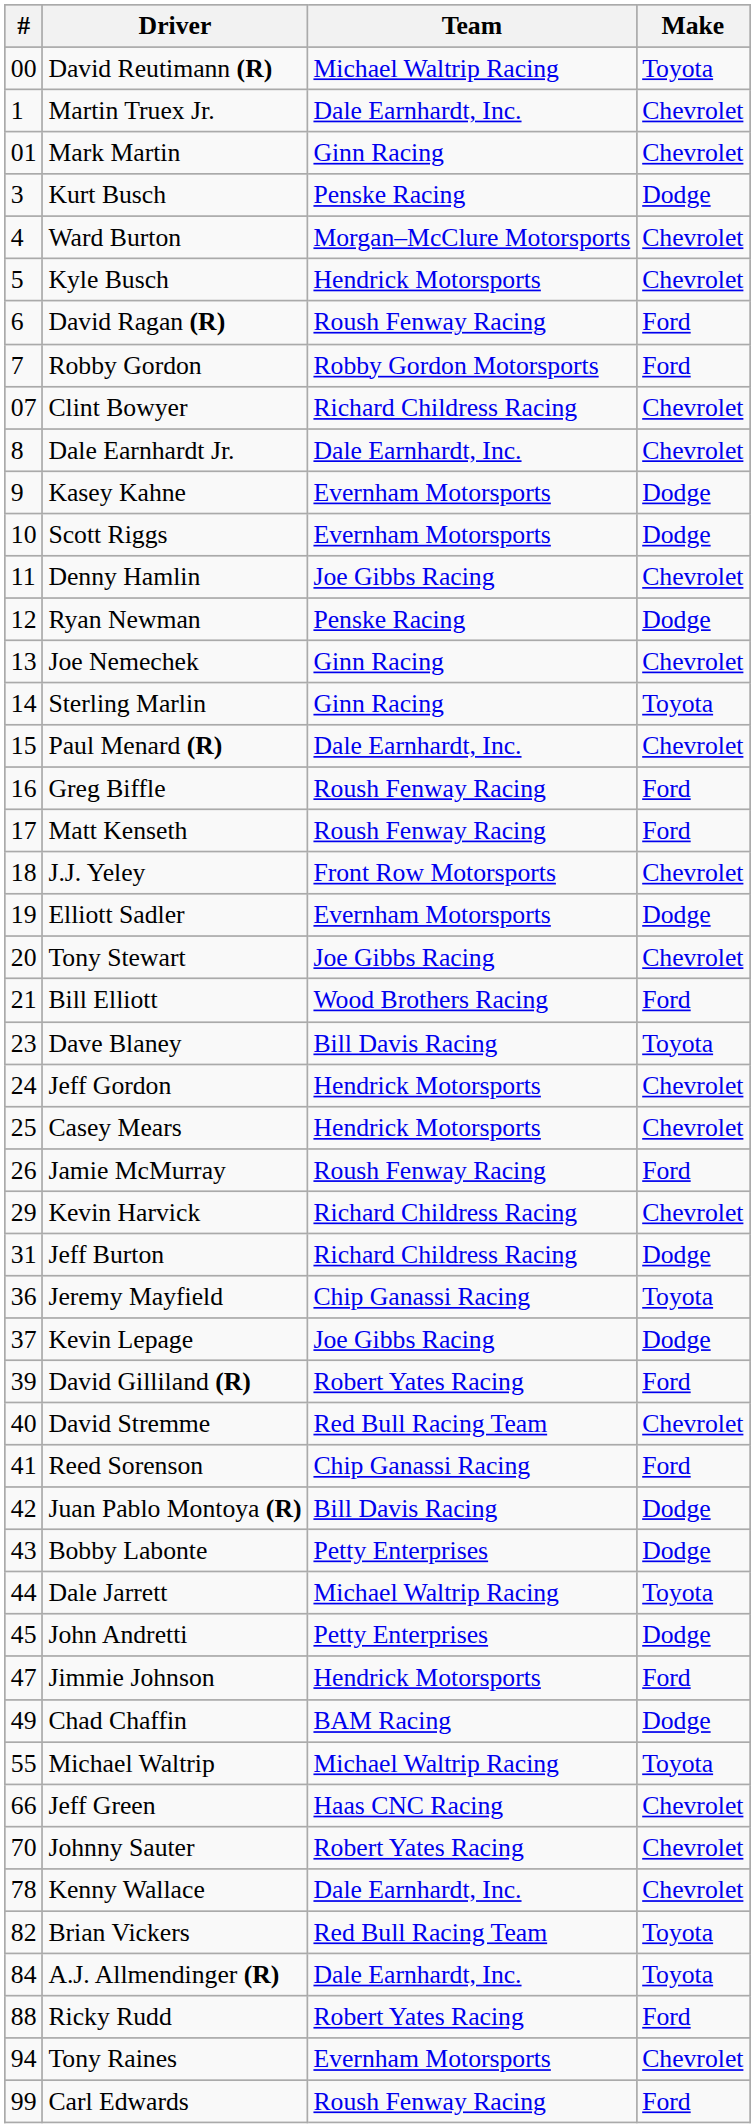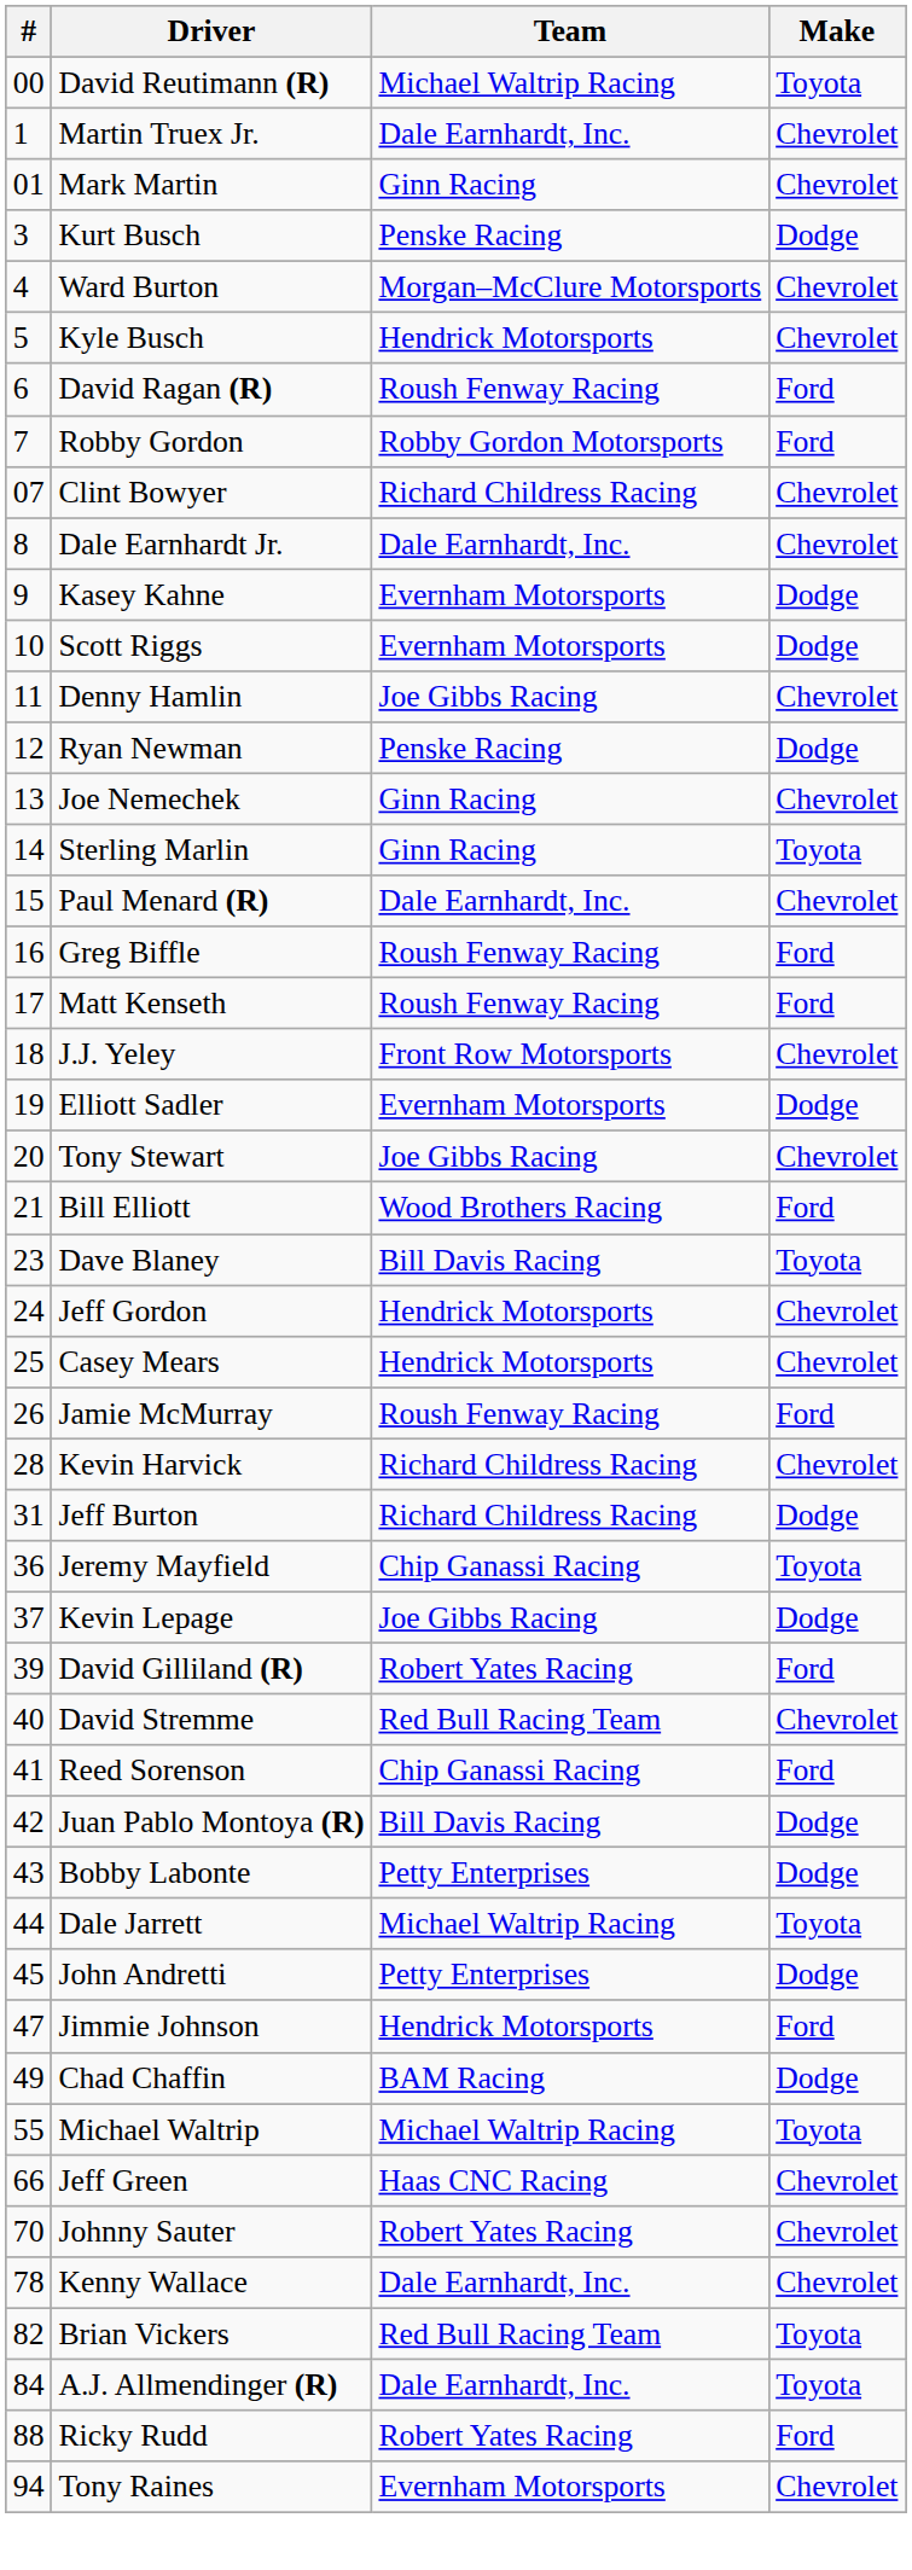Kevin Harvick | #: 29 -> 28
- row: 99 | Carl Edwards | Roush Fenway Racing | Ford
